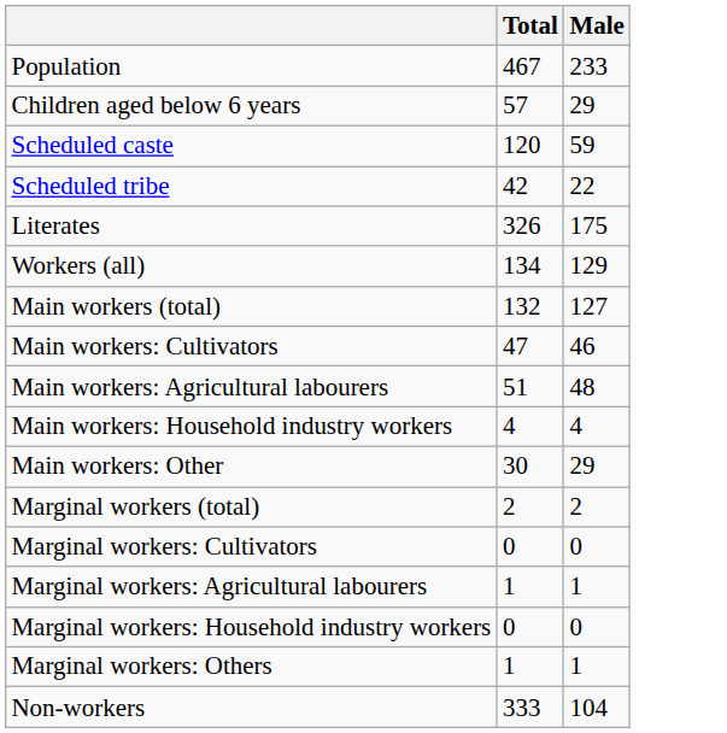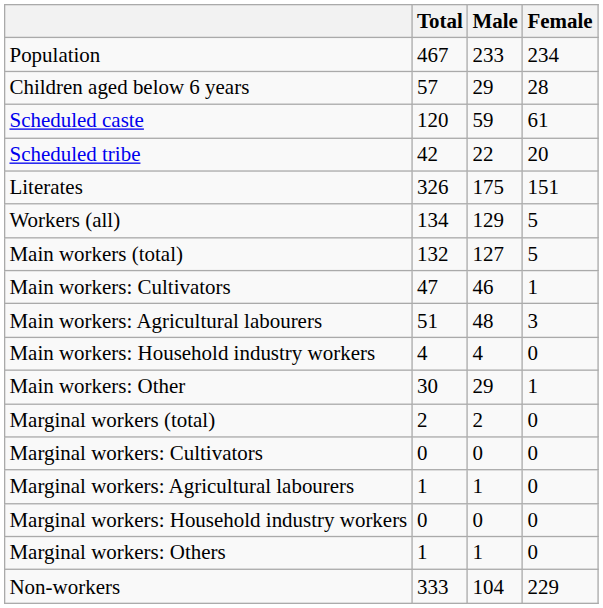+ column: Female | 234 | 28 | 61 | 20 | 151 | 5 | 5 | 1 | 3 | 0 | 1 | 0 | 0 | 0 | 0 | 0 | 229
